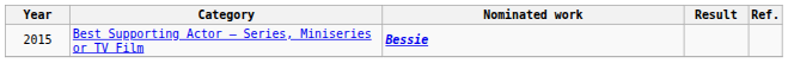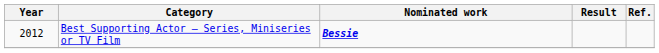Best Supporting Actor – Series, Miniseries or TV Film | Year: 2015 -> 2012
